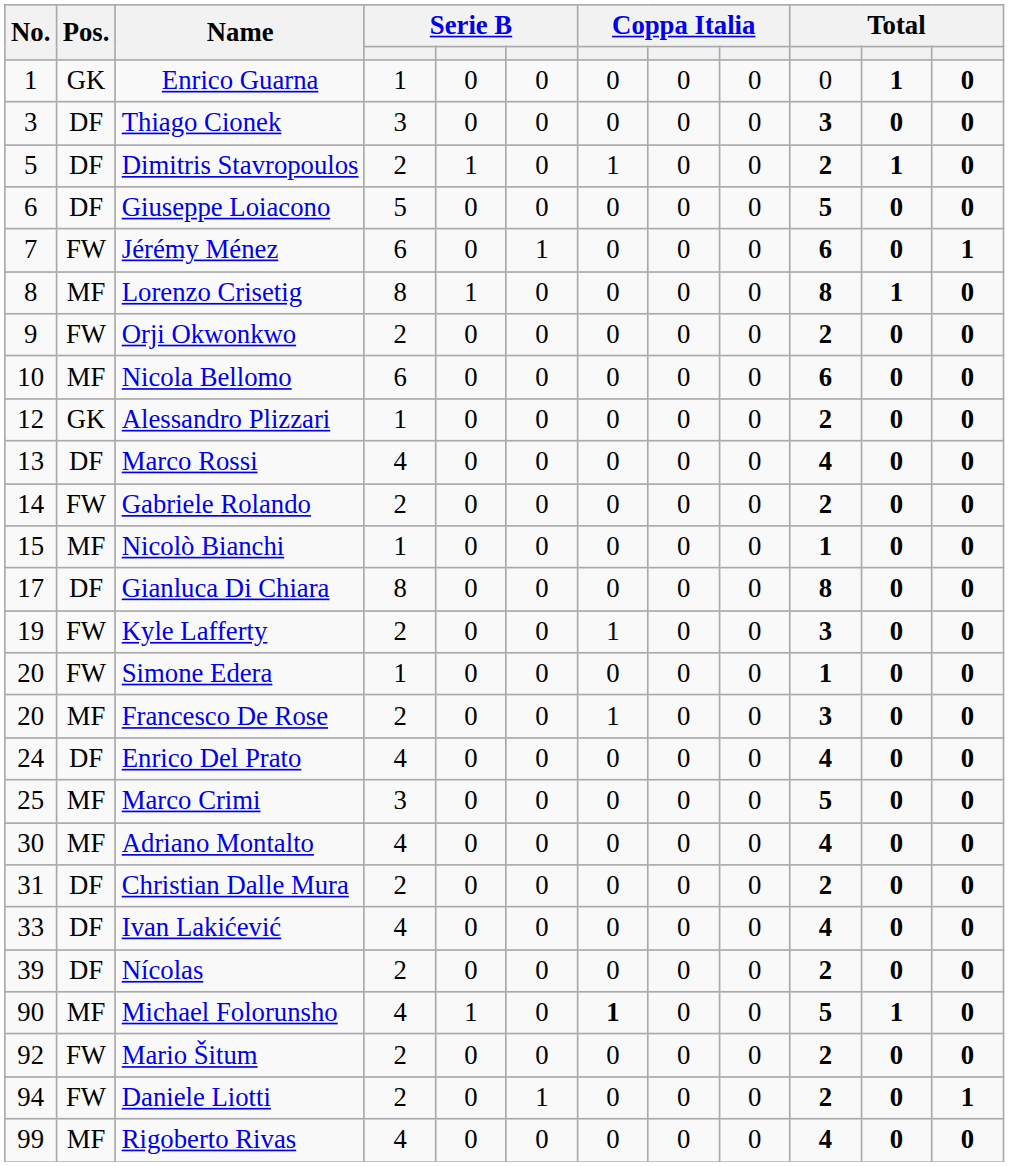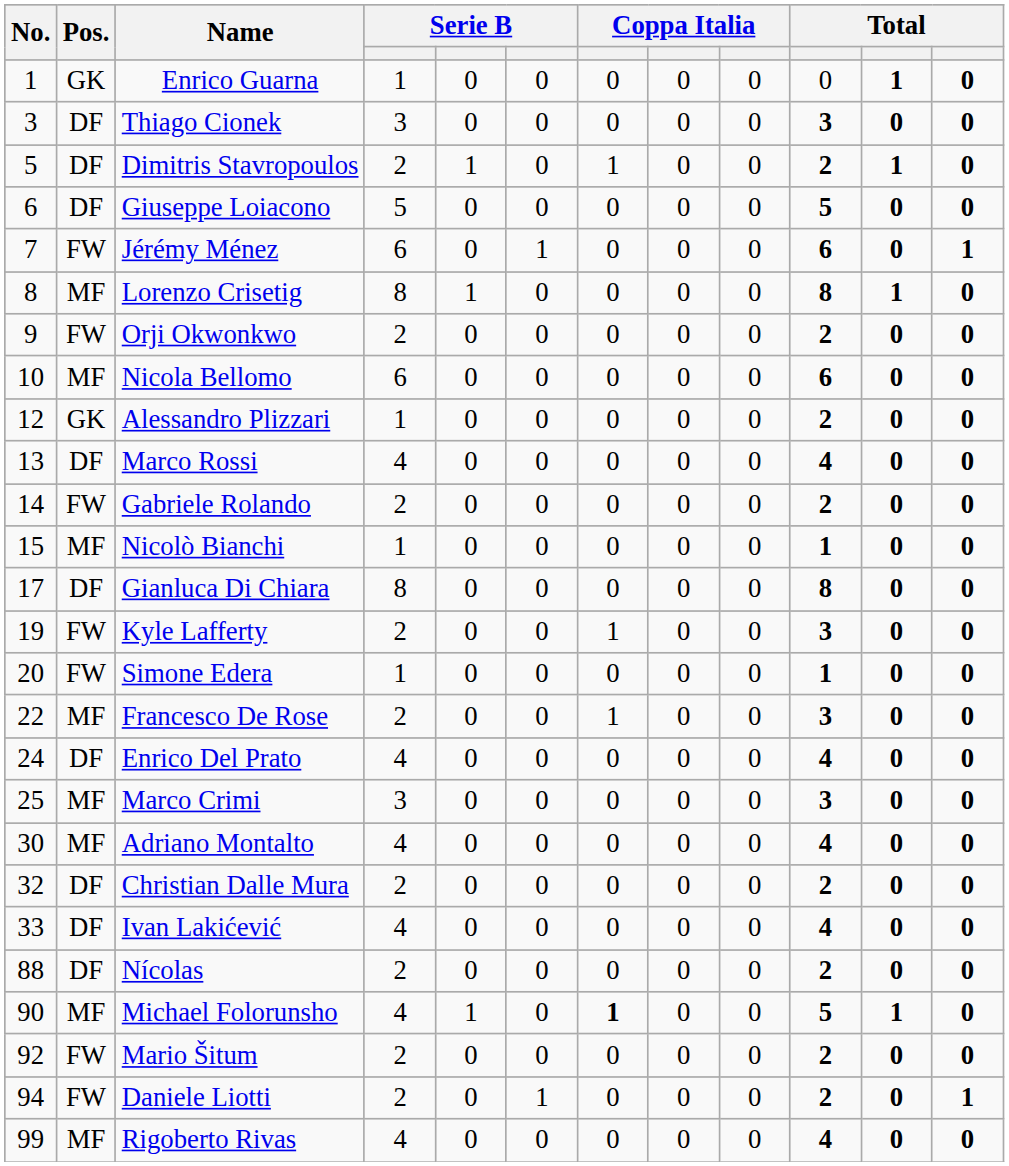Francesco De Rose | No.: 20 -> 22
Marco Crimi | column 10: 5 -> 3
Christian Dalle Mura | No.: 31 -> 32
Nícolas | No.: 39 -> 88
